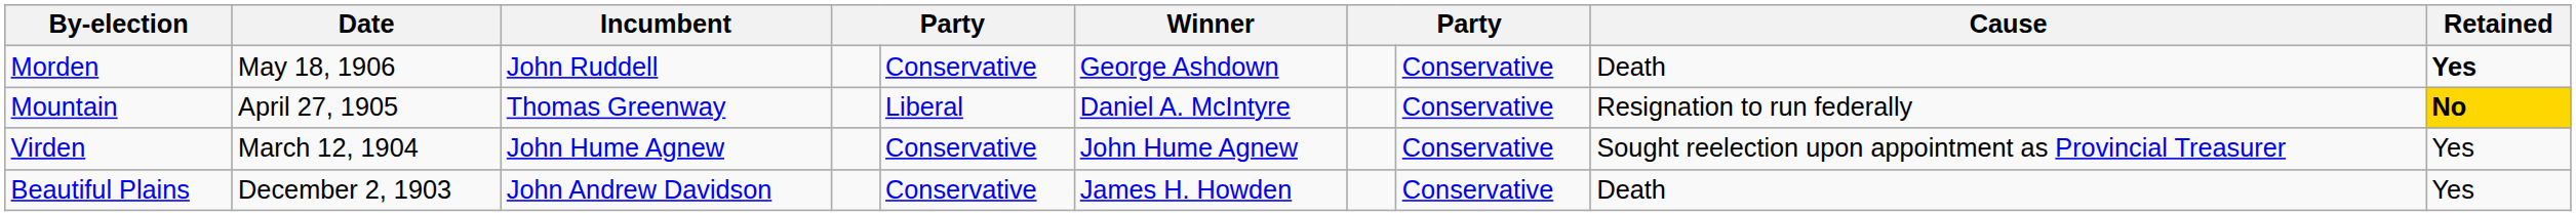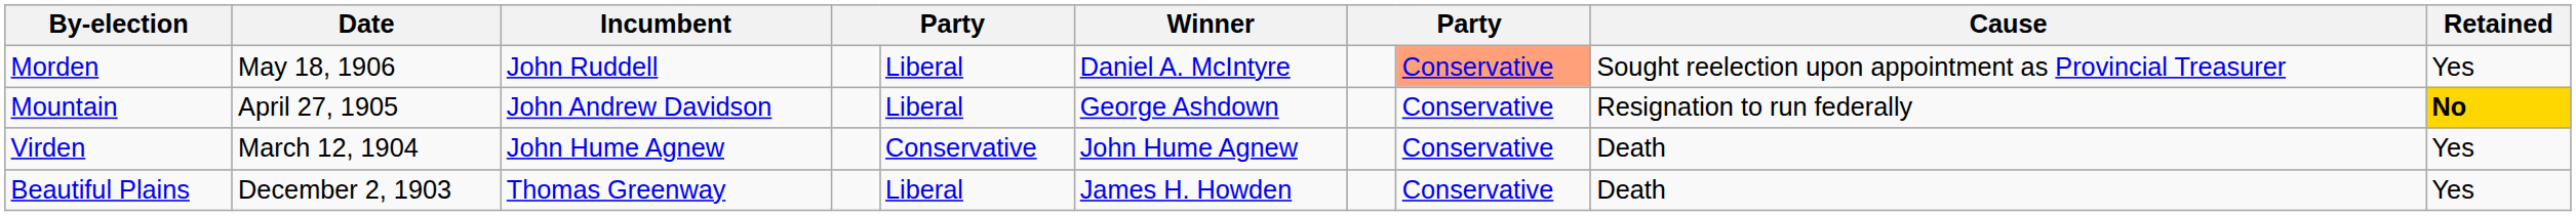Morden | column 5: Conservative -> Liberal
Morden | Winner: George Ashdown -> Daniel A. McIntyre
Morden | column 8: no background -> lightsalmon background
Morden | Cause: Death -> Sought reelection upon appointment as Provincial Treasurer
Morden | Retained: bold -> normal
Mountain | Incumbent: Thomas Greenway -> John Andrew Davidson
Mountain | Winner: Daniel A. McIntyre -> George Ashdown
Virden | Cause: Sought reelection upon appointment as Provincial Treasurer -> Death
Beautiful Plains | Incumbent: John Andrew Davidson -> Thomas Greenway
Beautiful Plains | column 5: Conservative -> Liberal
